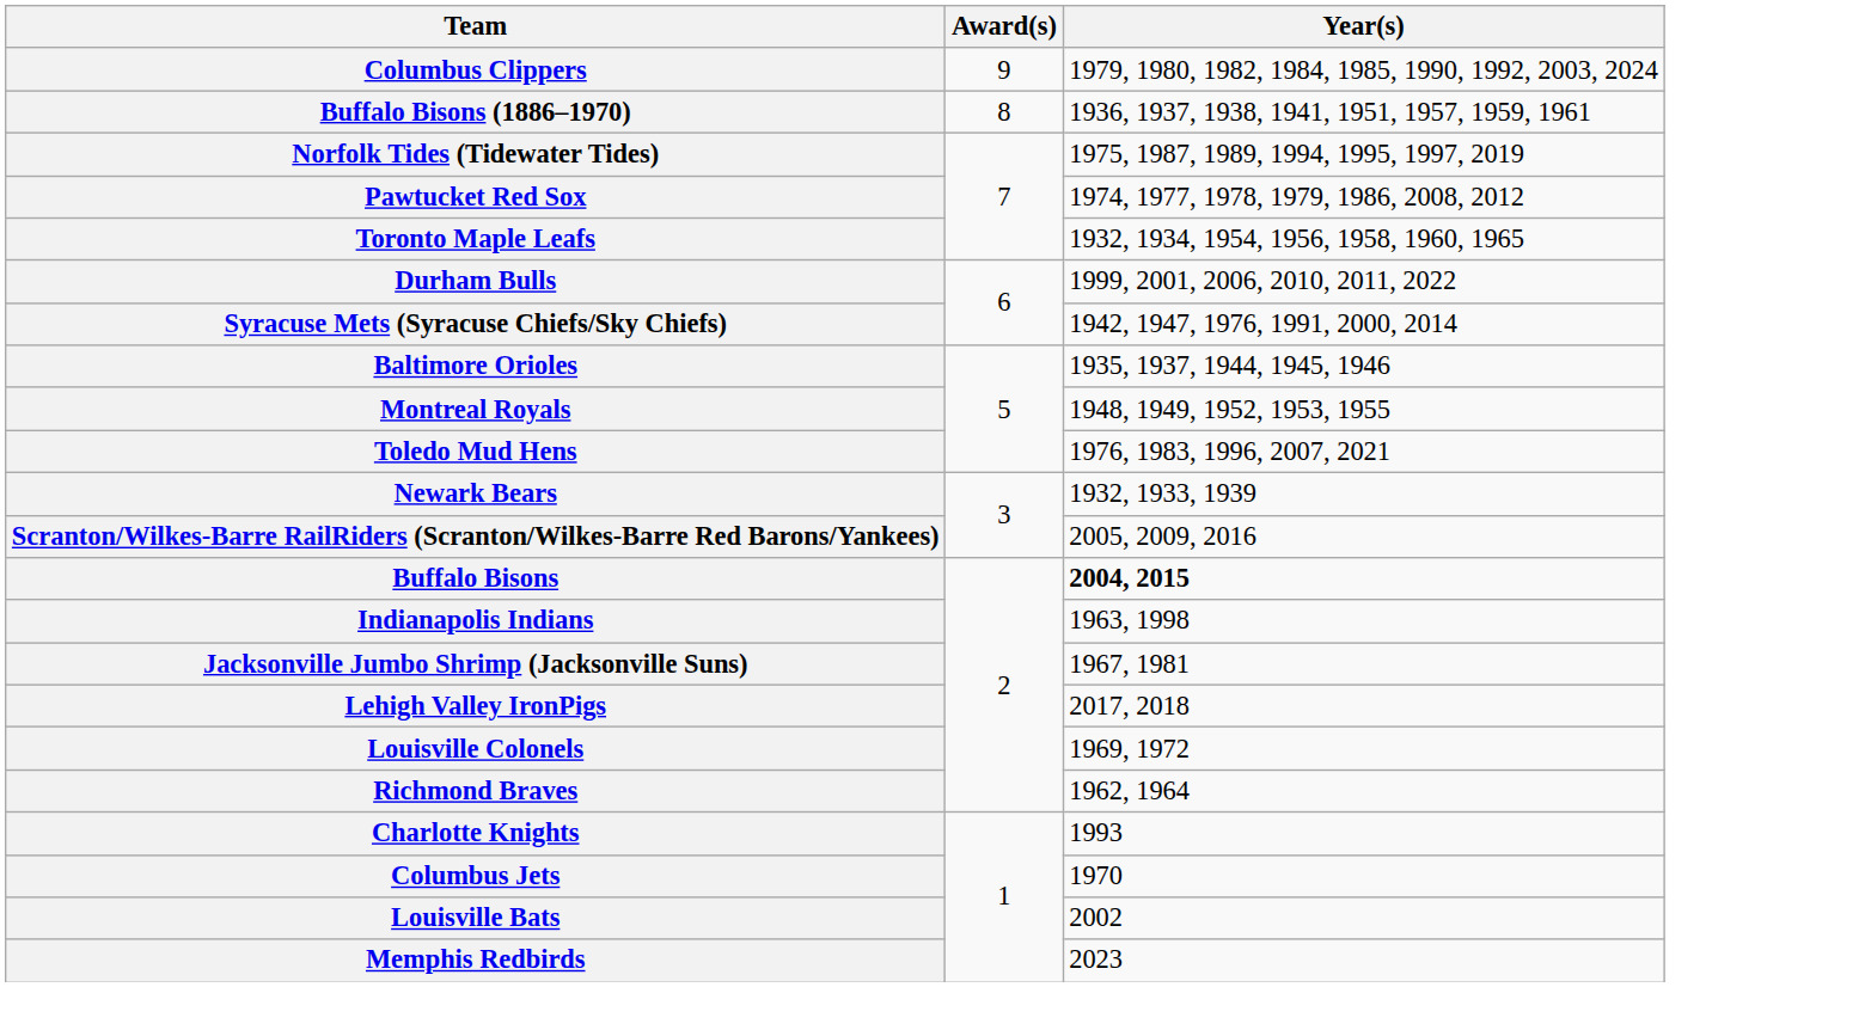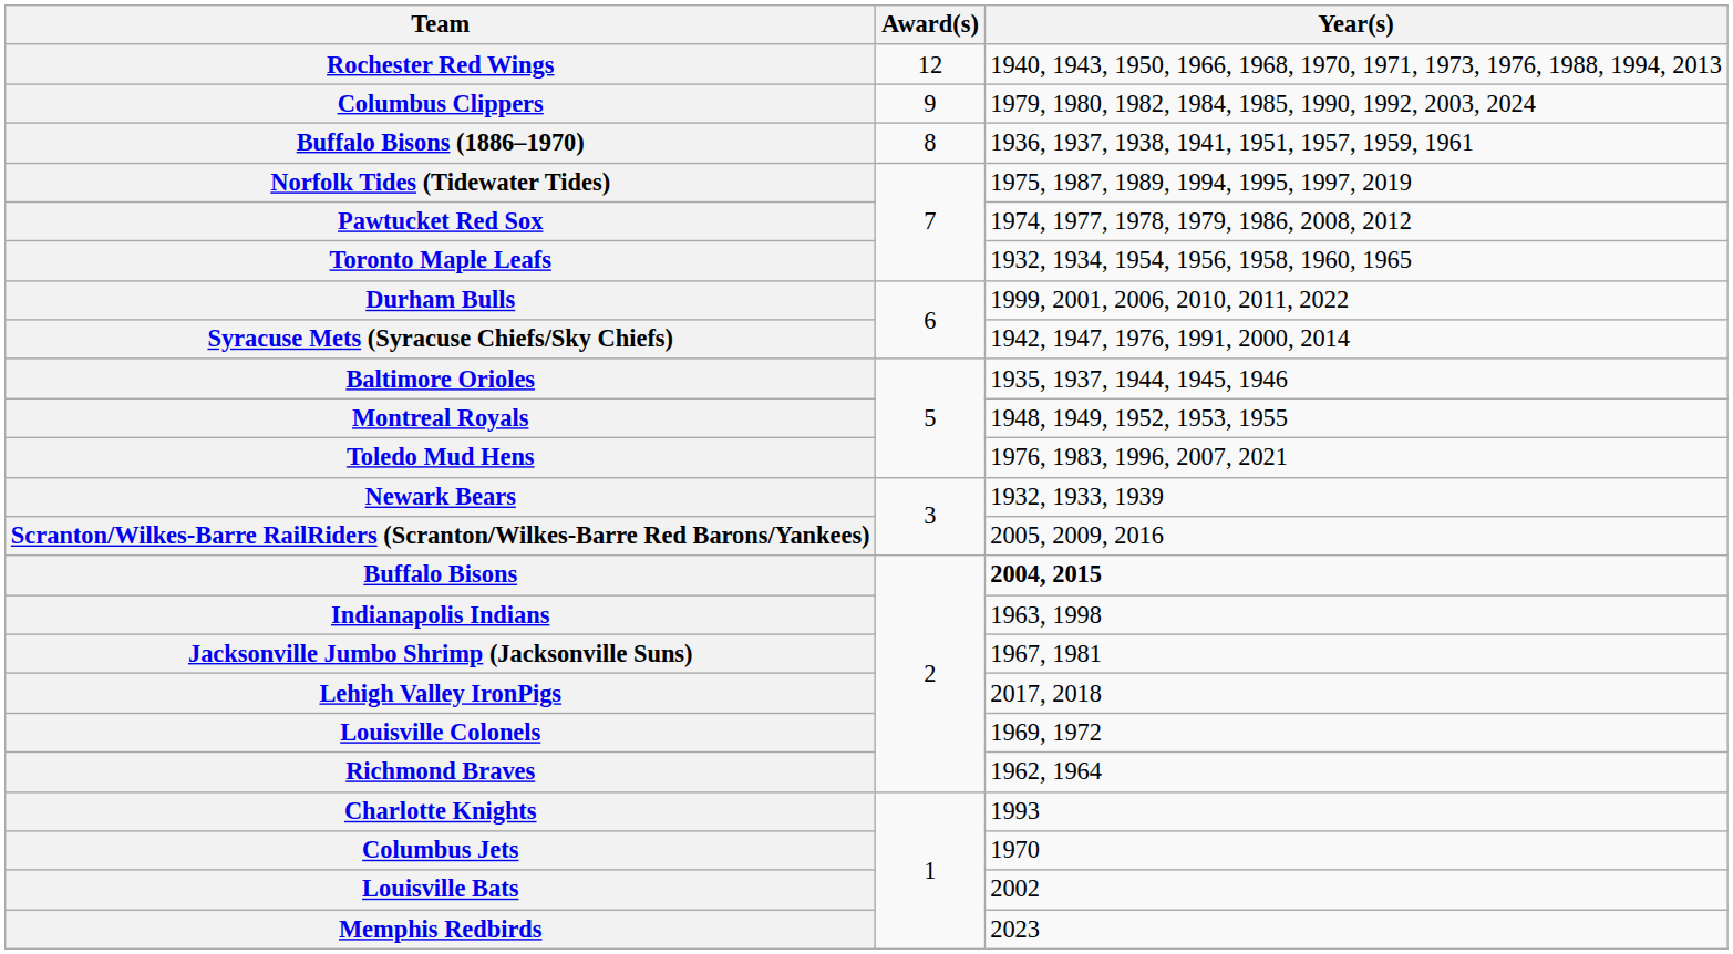+ row: Rochester Red Wings | 12 | 1940, 1943, 1950, 1966, 1968, 1970, 1971, 1973, 1976, 1988, 1994, 2013
